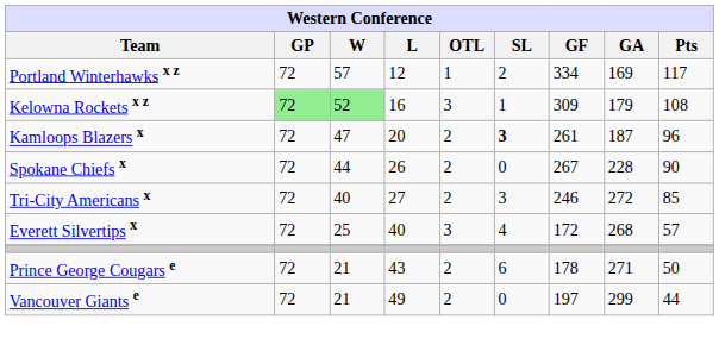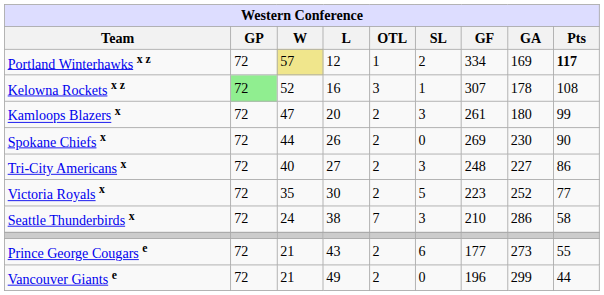Portland Winterhawks x z | W: no background -> khaki background
Portland Winterhawks x z | Pts: normal -> bold
Kelowna Rockets x z | W: lightgreen background -> no background
Kelowna Rockets x z | GF: 309 -> 307
Kelowna Rockets x z | GA: 179 -> 178
Kamloops Blazers x | SL: bold -> normal
Kamloops Blazers x | GA: 187 -> 180
Kamloops Blazers x | Pts: 96 -> 99
Spokane Chiefs x | GF: 267 -> 269
Spokane Chiefs x | GA: 228 -> 230
Tri-City Americans x | GF: 246 -> 248
Tri-City Americans x | GA: 272 -> 227
Tri-City Americans x | Pts: 85 -> 86
+ row: Victoria Royals x | 72 | 35 | 30 | 2 | 5 | 223 | 252 | 77
+ row: Seattle Thunderbirds x | 72 | 24 | 38 | 7 | 3 | 210 | 286 | 58
- row: Everett Silvertips x | 72 | 25 | 40 | 3 | 4 | 172 | 268 | 57
Prince George Cougars e | GF: 178 -> 177
Prince George Cougars e | GA: 271 -> 273
Prince George Cougars e | Pts: 50 -> 55
Vancouver Giants e | GF: 197 -> 196
